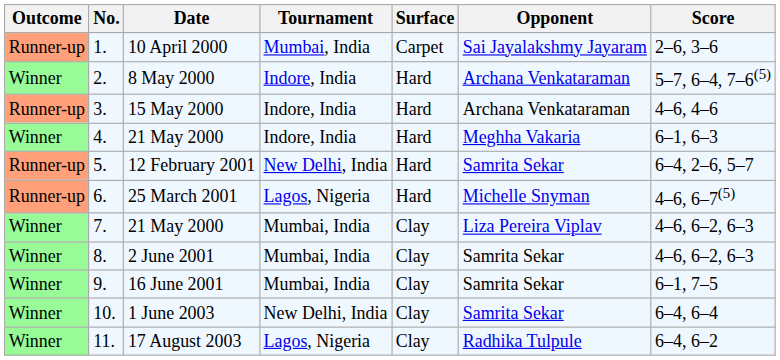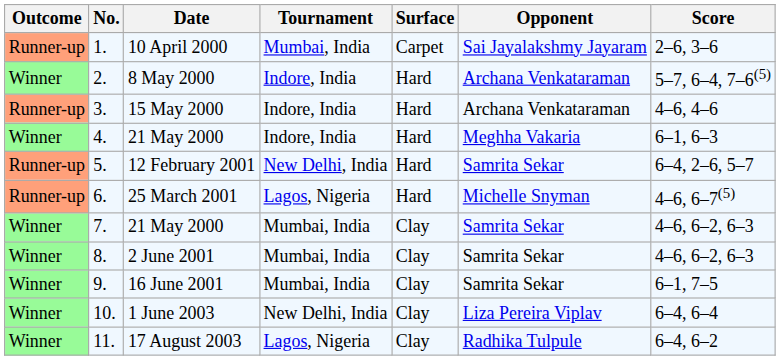7. / 21 May 2000 | Opponent: Liza Pereira Viplav -> Samrita Sekar
1 June 2003 | Opponent: Samrita Sekar -> Liza Pereira Viplav
